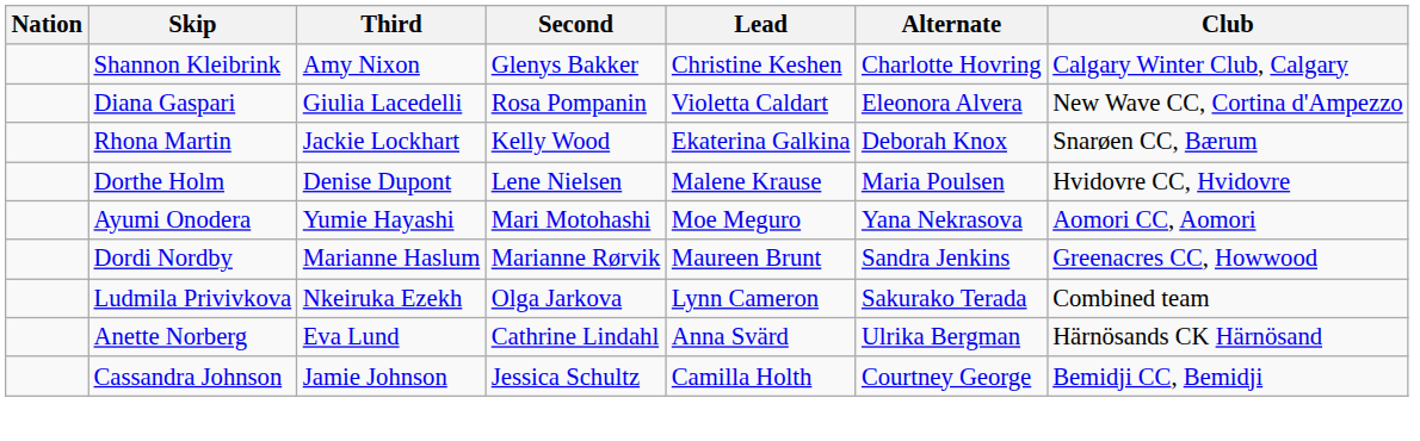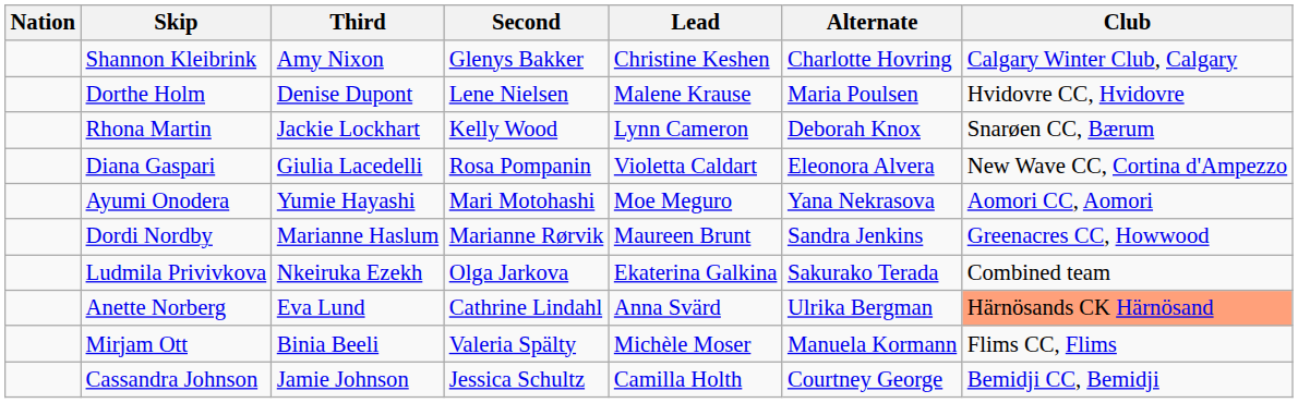rows swapped: Dorthe Holm <-> Diana Gaspari
Rhona Martin | Lead: Ekaterina Galkina -> Lynn Cameron
Ludmila Privivkova | Lead: Lynn Cameron -> Ekaterina Galkina
Anette Norberg | Club: no background -> lightsalmon background
+ row: Mirjam Ott | Binia Beeli | Valeria Spälty | Michèle Moser | Manuela Kormann | Flims CC, Flims
